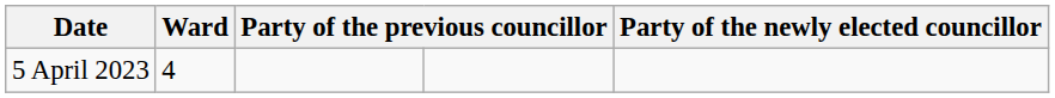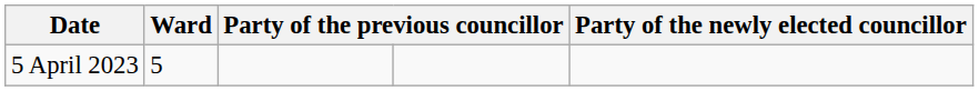5 April 2023 | Ward: 4 -> 5
